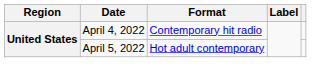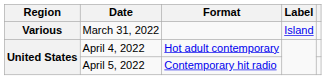+ row: Various | March 31, 2022 | Island
April 4, 2022 | Format: Contemporary hit radio -> Hot adult contemporary
April 5, 2022 | Format: Hot adult contemporary -> Contemporary hit radio
